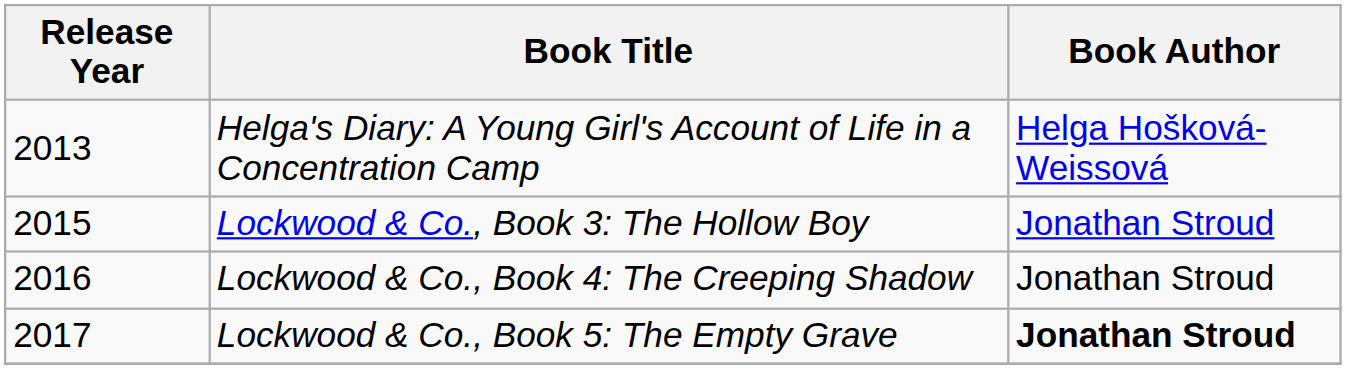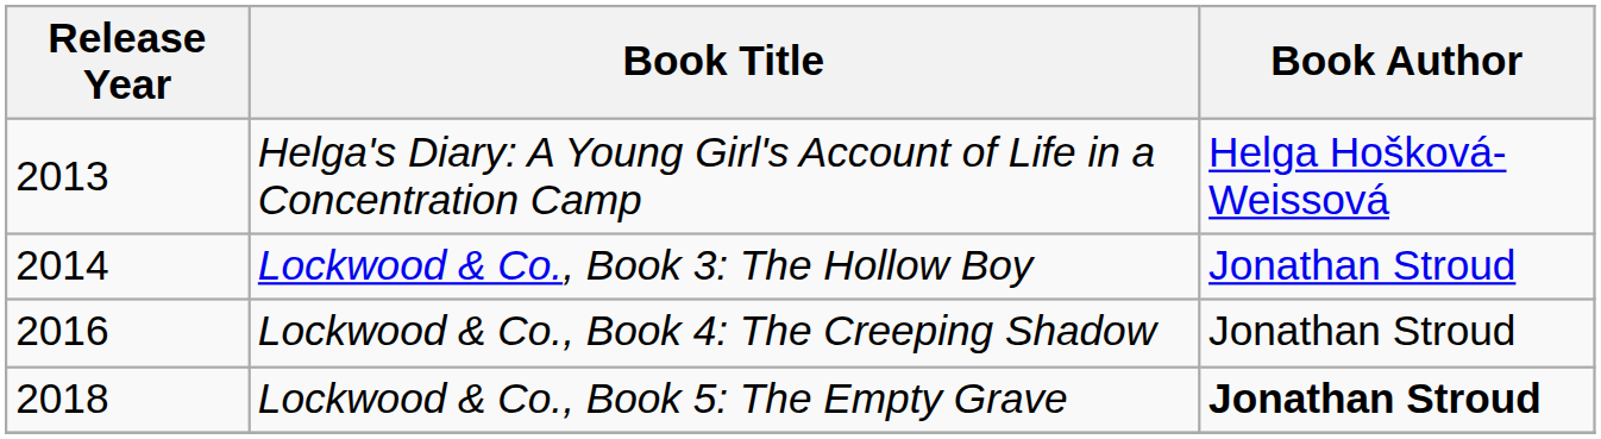Lockwood & Co., Book 3: The Hollow Boy | Release Year: 2015 -> 2014
Lockwood & Co., Book 5: The Empty Grave | Release Year: 2017 -> 2018
